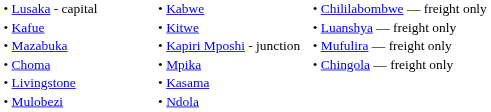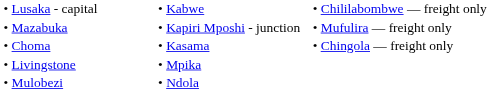- row: • Kafue | • Kitwe | • Luanshya — freight only
• Choma | column 2: • Mpika -> • Kasama
• Livingstone | column 2: • Kasama -> • Mpika
